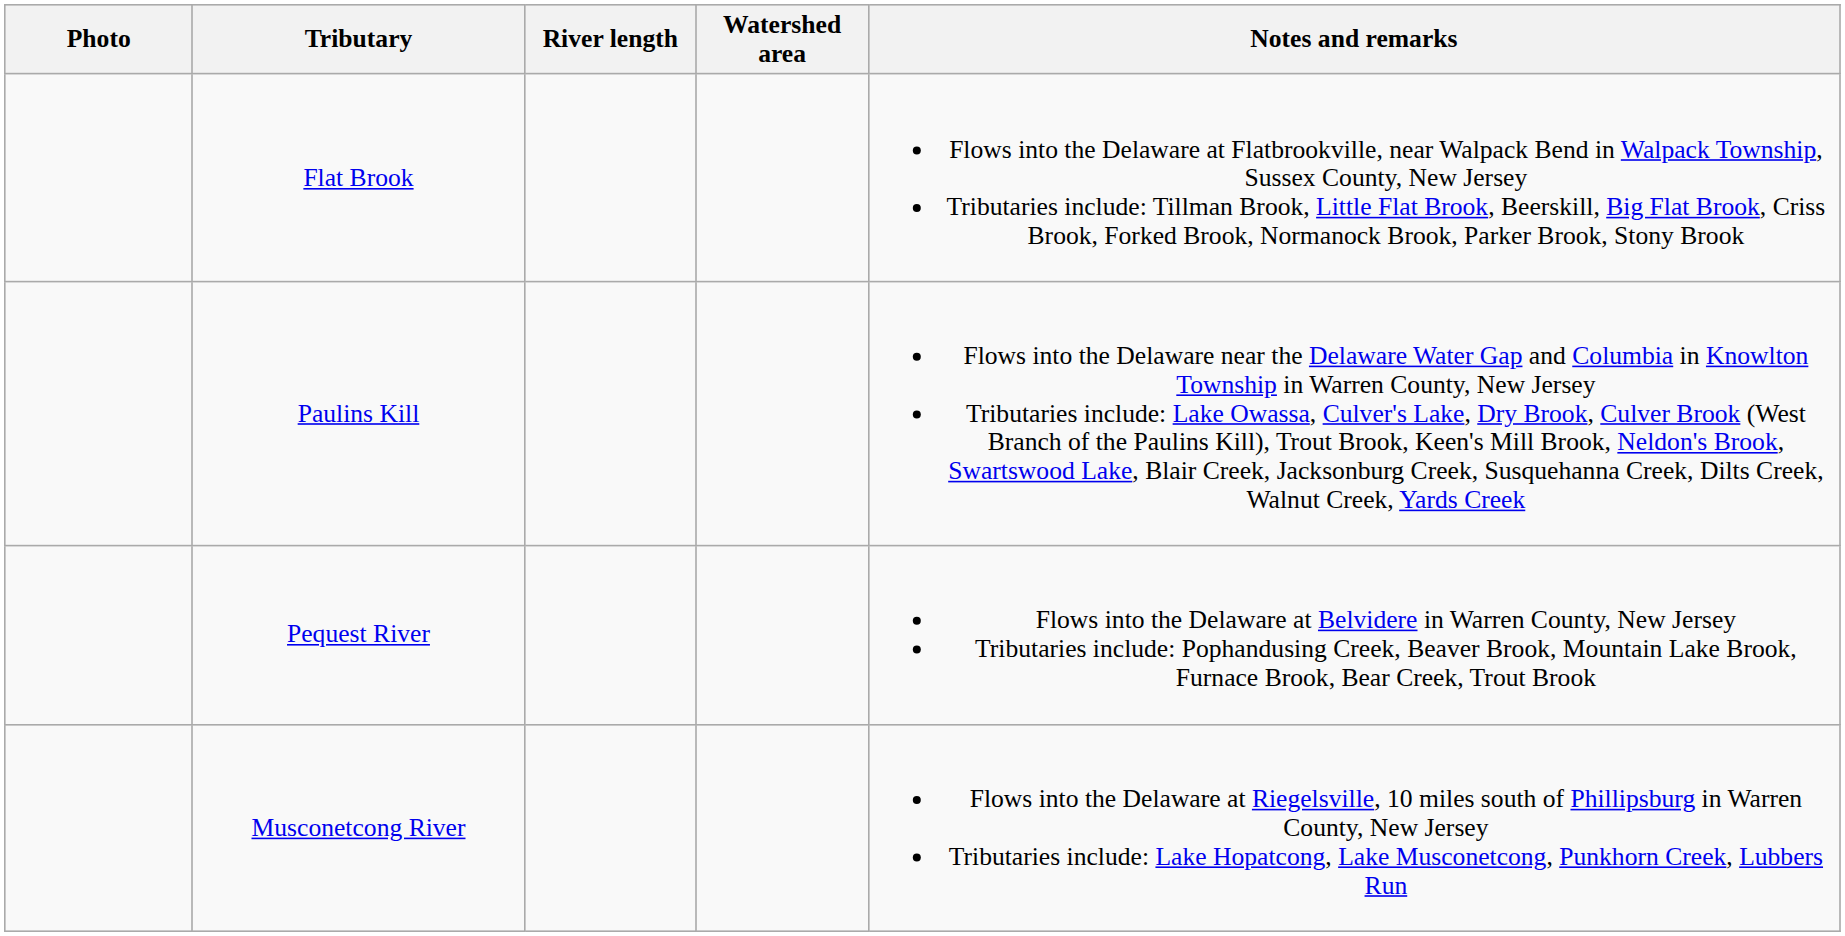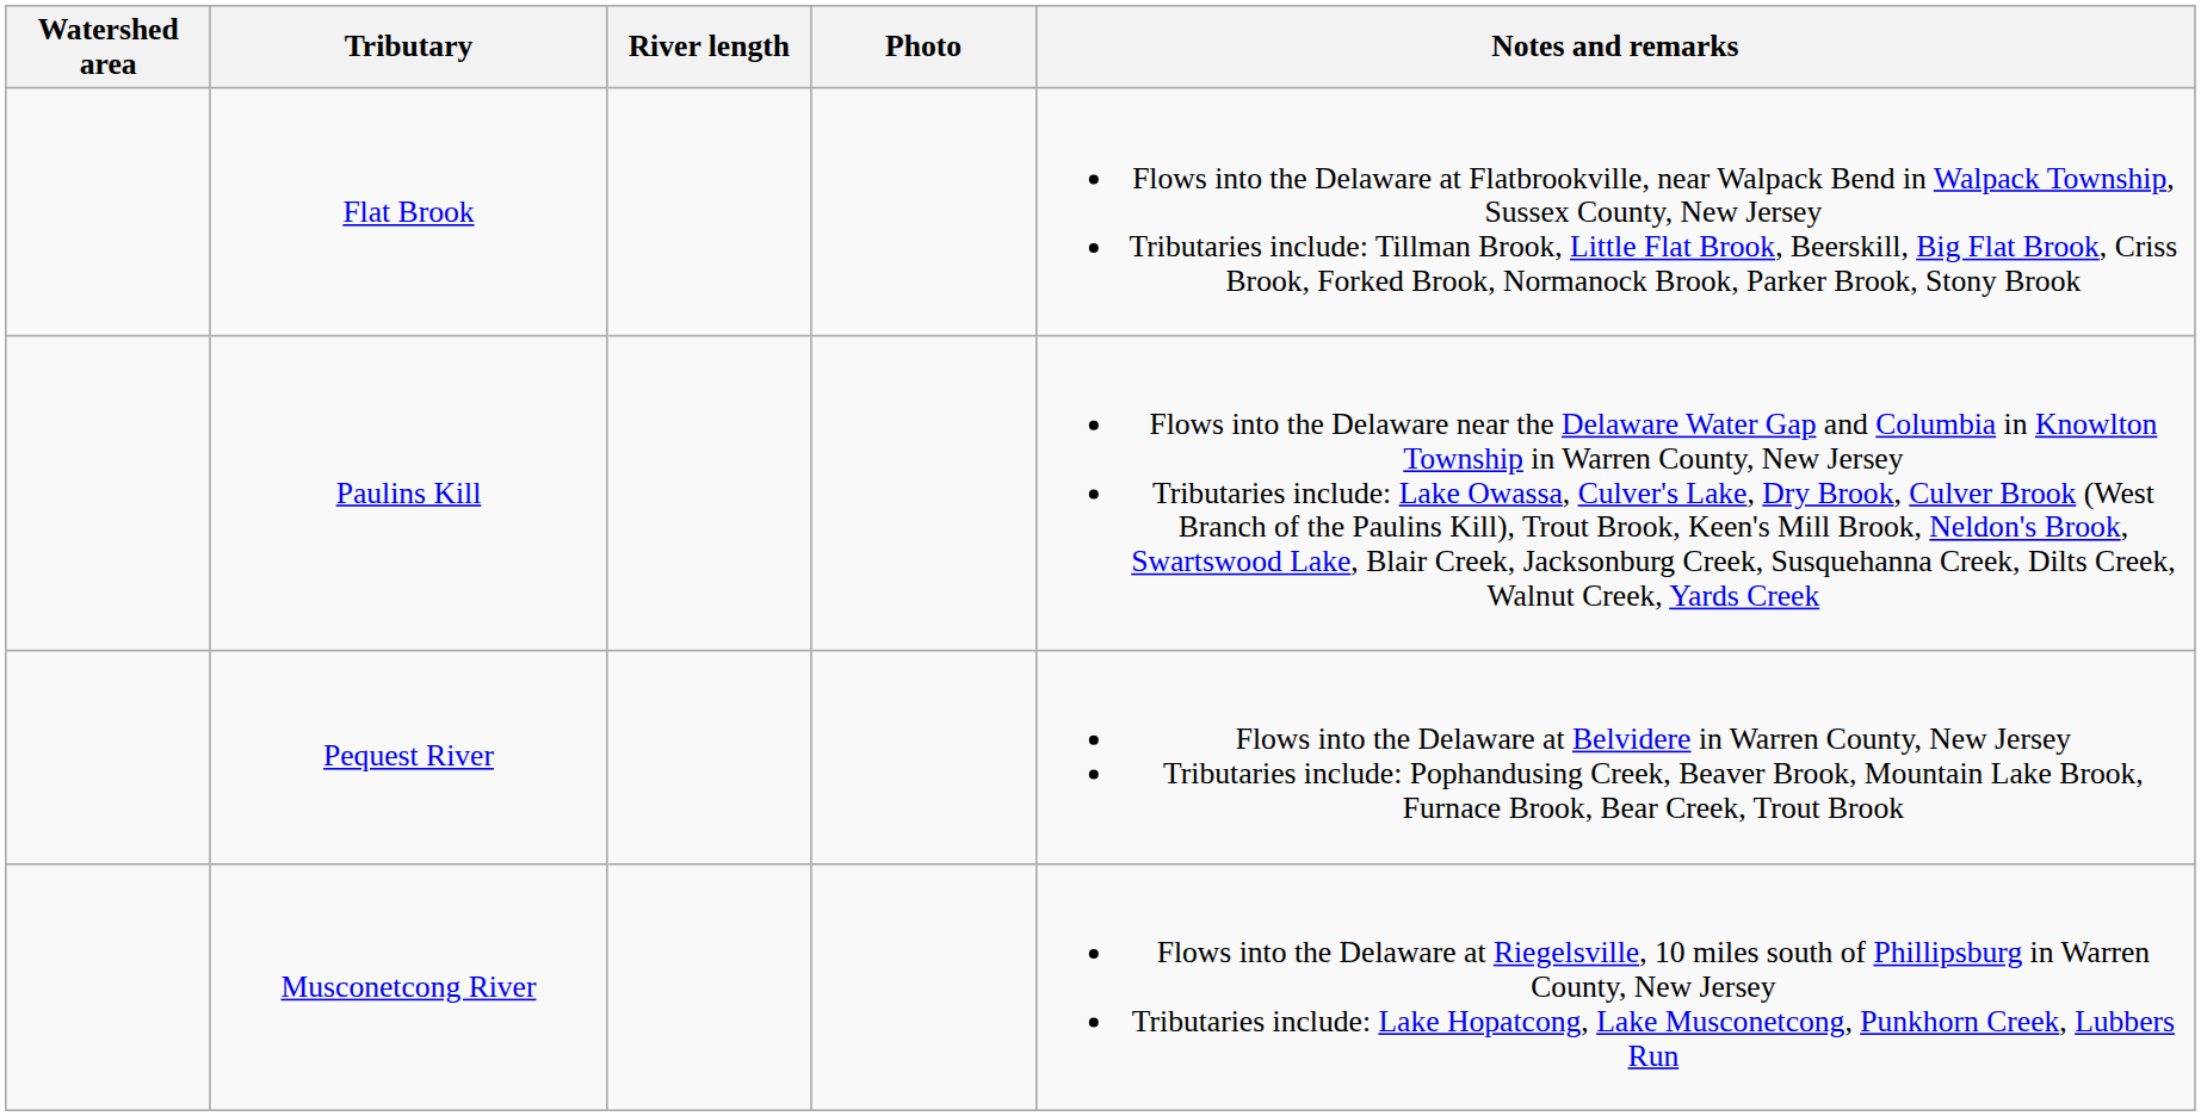columns swapped: Photo <-> Watershed area
